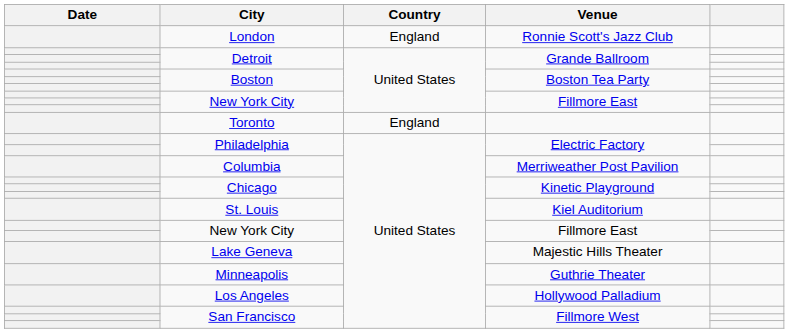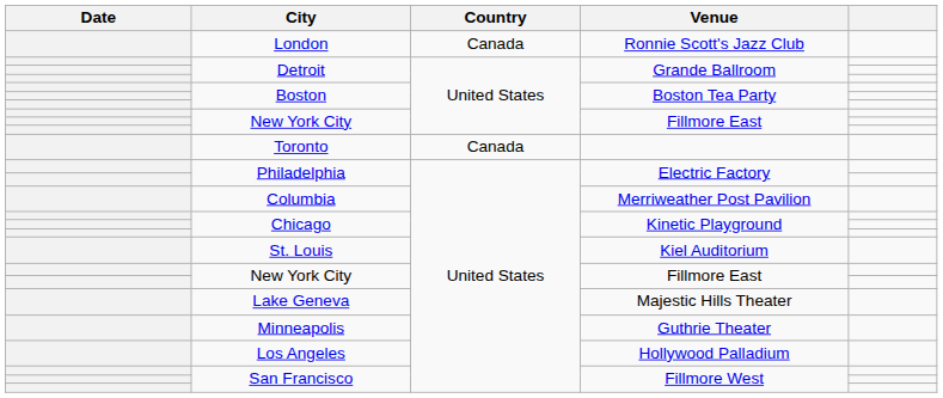London | Country: England -> Canada
Toronto | Country: England -> Canada
